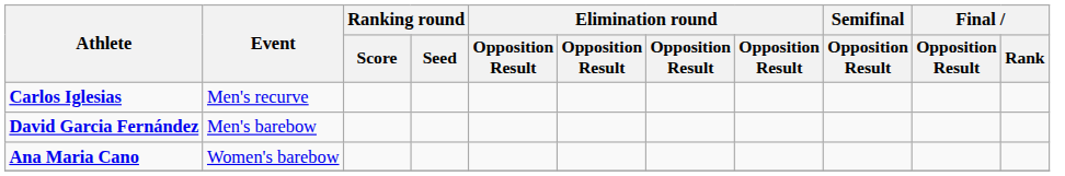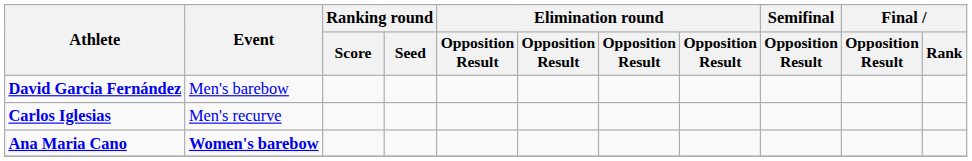rows swapped: David Garcia Fernández <-> Carlos Iglesias
Ana Maria Cano | Event: normal -> bold
